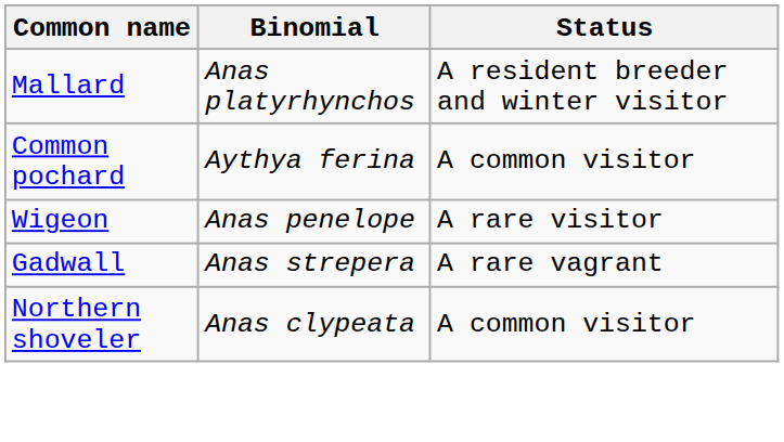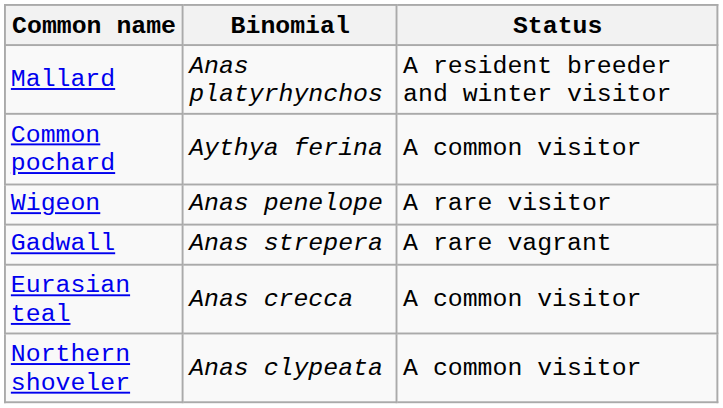+ row: Eurasian teal | Anas crecca | A common visitor
